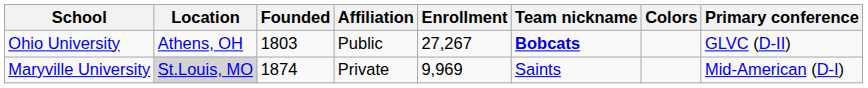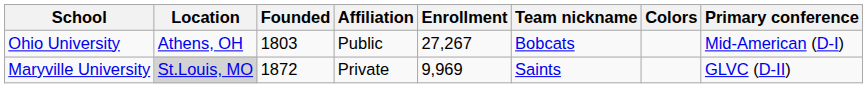Ohio University | Team nickname: bold -> normal
Ohio University | Primary conference: GLVC (D-II) -> Mid-American (D-I)
Maryville University | Founded: 1874 -> 1872
Maryville University | Primary conference: Mid-American (D-I) -> GLVC (D-II)
